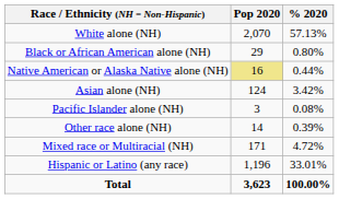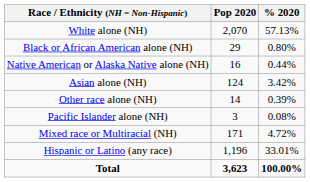Native American or Alaska Native alone (NH) | Pop 2020: khaki background -> no background
rows swapped: Pacific Islander alone (NH) <-> Other race alone (NH)
